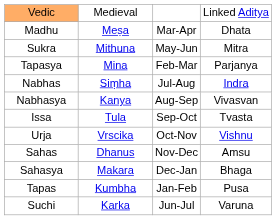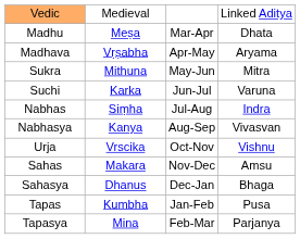+ row: Madhava | Vṛṣabha | Apr-May | Aryama
rows swapped: Suchi <-> Tapasya
- row: Issa | Tula | Sep-Oct | Tvasta
Sahas | column 2: Dhanus -> Makara
Sahasya | column 2: Makara -> Dhanus
